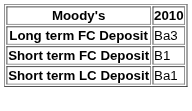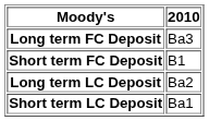+ row: Long term LC Deposit | Ba2
